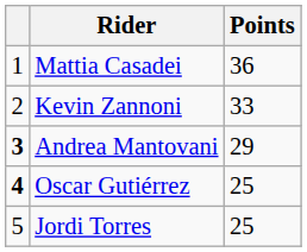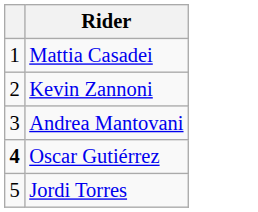- column: Points | 36 | 33 | 29 | 25 | 25
Andrea Mantovani | column 1: bold -> normal
